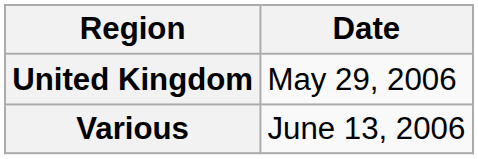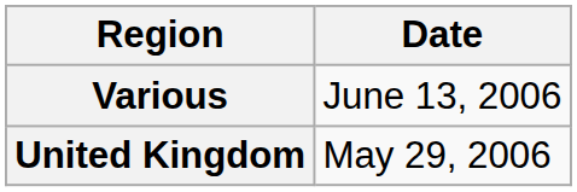rows swapped: United Kingdom <-> Various
